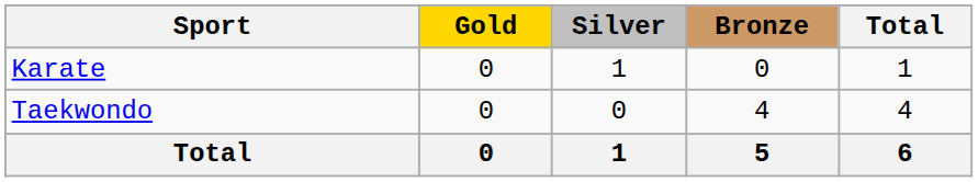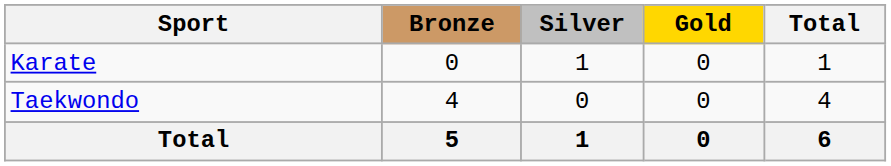columns swapped: Gold <-> Bronze
